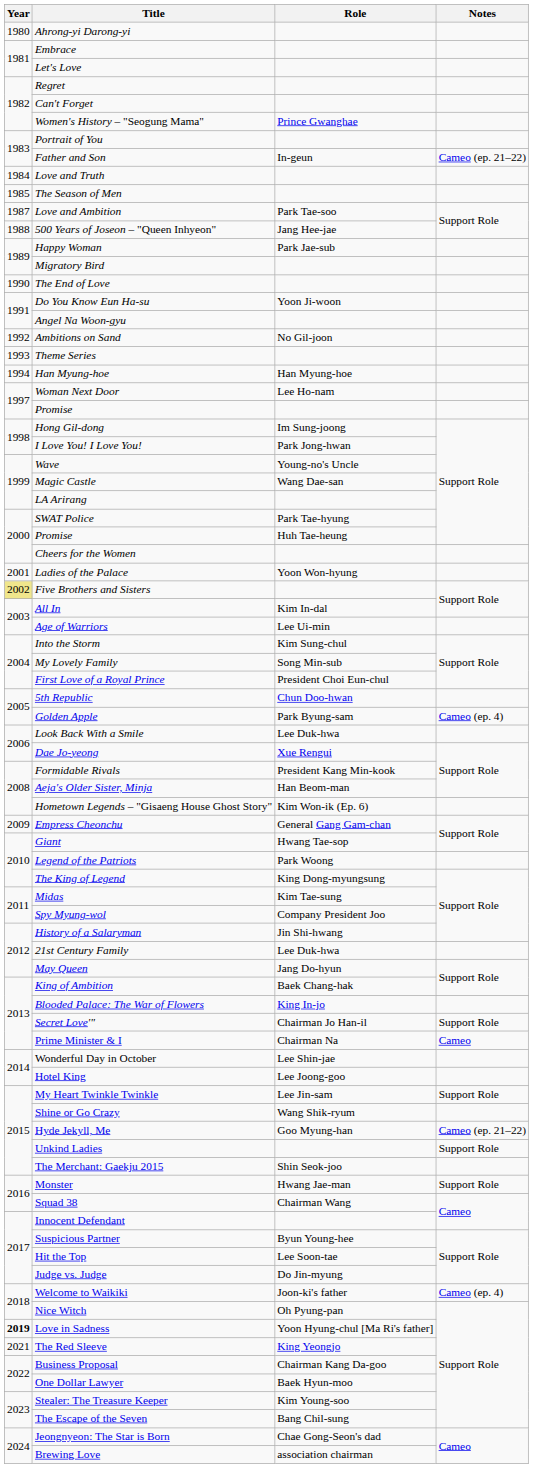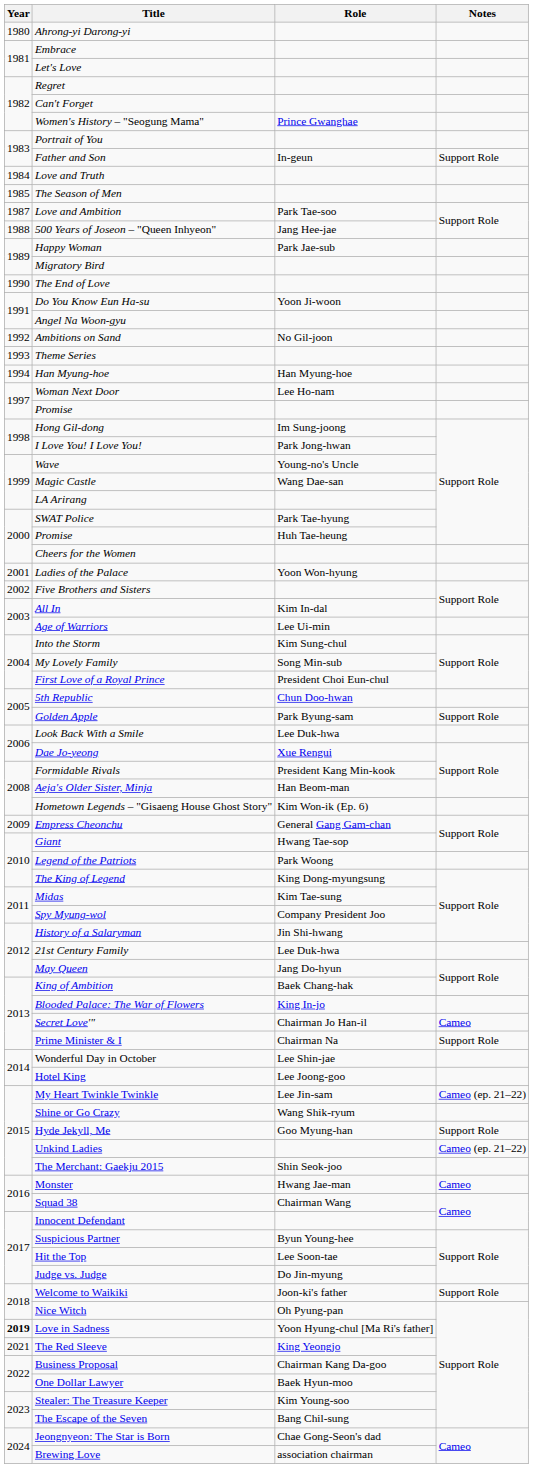Father and Son | Notes: Cameo (ep. 21–22) -> Support Role
Five Brothers and Sisters | Year: khaki background -> no background
Golden Apple | Notes: Cameo (ep. 4) -> Support Role
Secret Love'" | Notes: Support Role -> Cameo
Prime Minister & I | Notes: Cameo -> Support Role
My Heart Twinkle Twinkle | Notes: Support Role -> Cameo (ep. 21–22)
Hyde Jekyll, Me | Notes: Cameo (ep. 21–22) -> Support Role
Unkind Ladies | Notes: Support Role -> Cameo (ep. 21–22)
Monster | Notes: Support Role -> Cameo
Welcome to Waikiki | Notes: Cameo (ep. 4) -> Support Role
